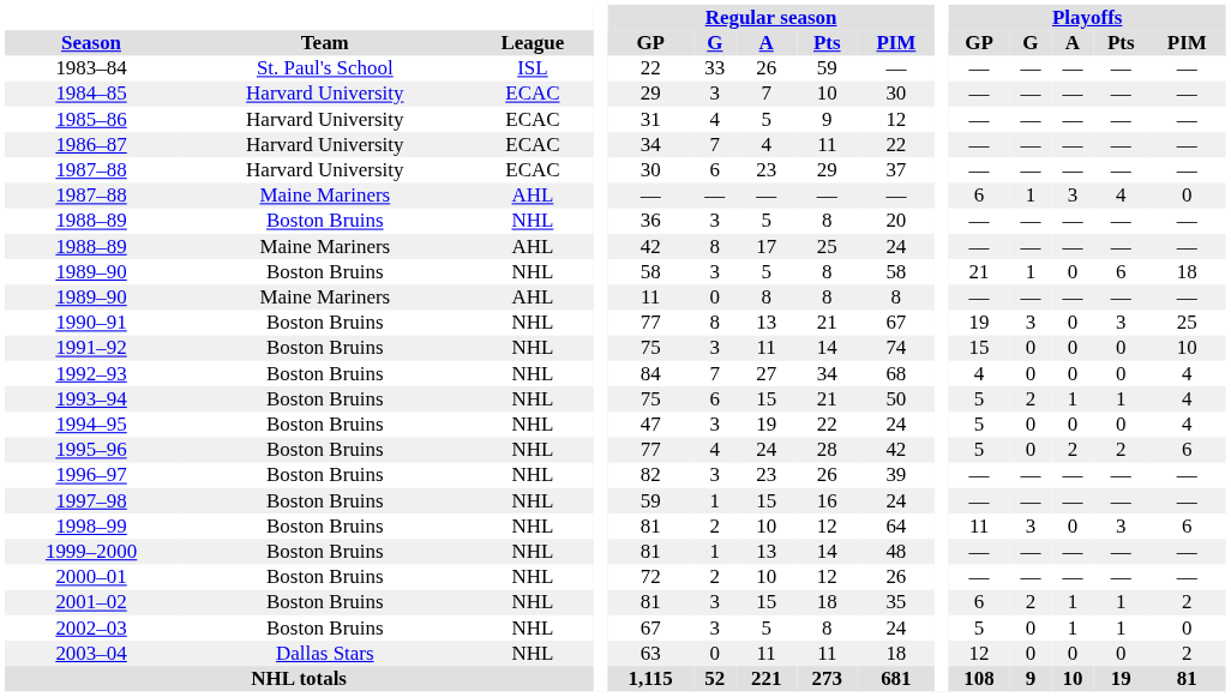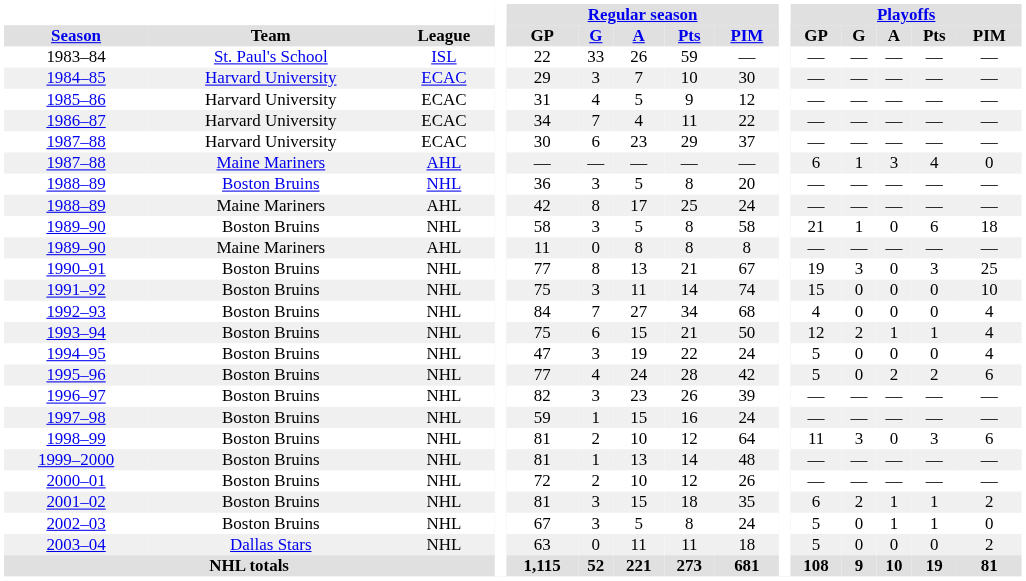1993–94 | Playoffs / GP: 5 -> 12
2003–04 | Playoffs / GP: 12 -> 5
